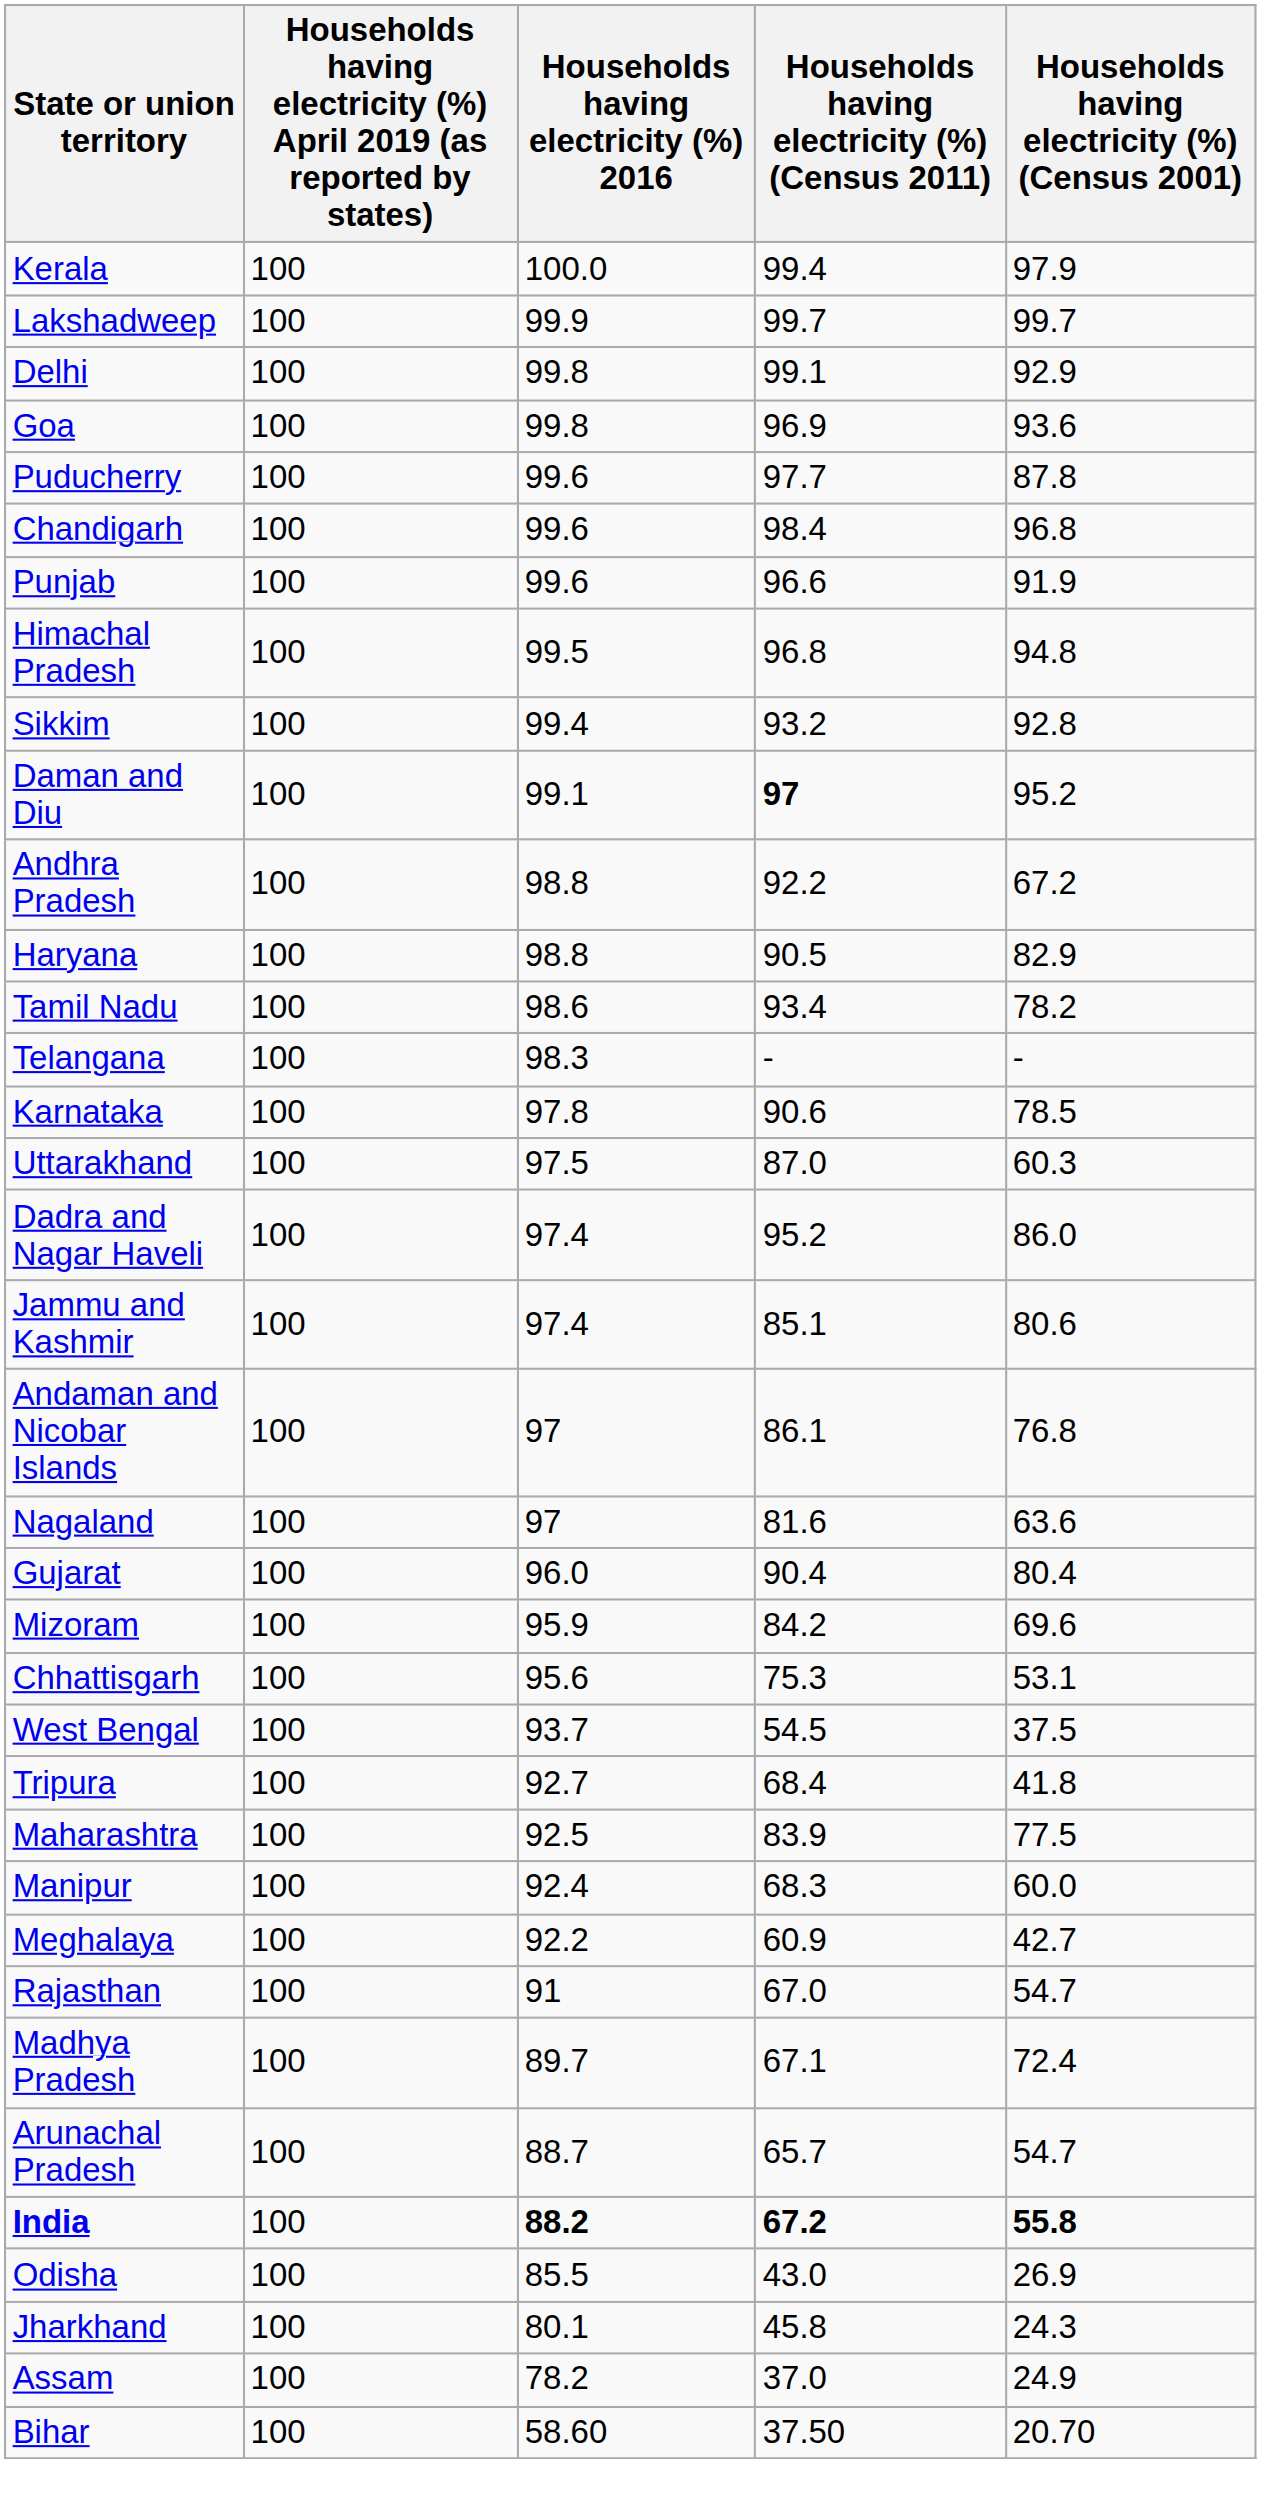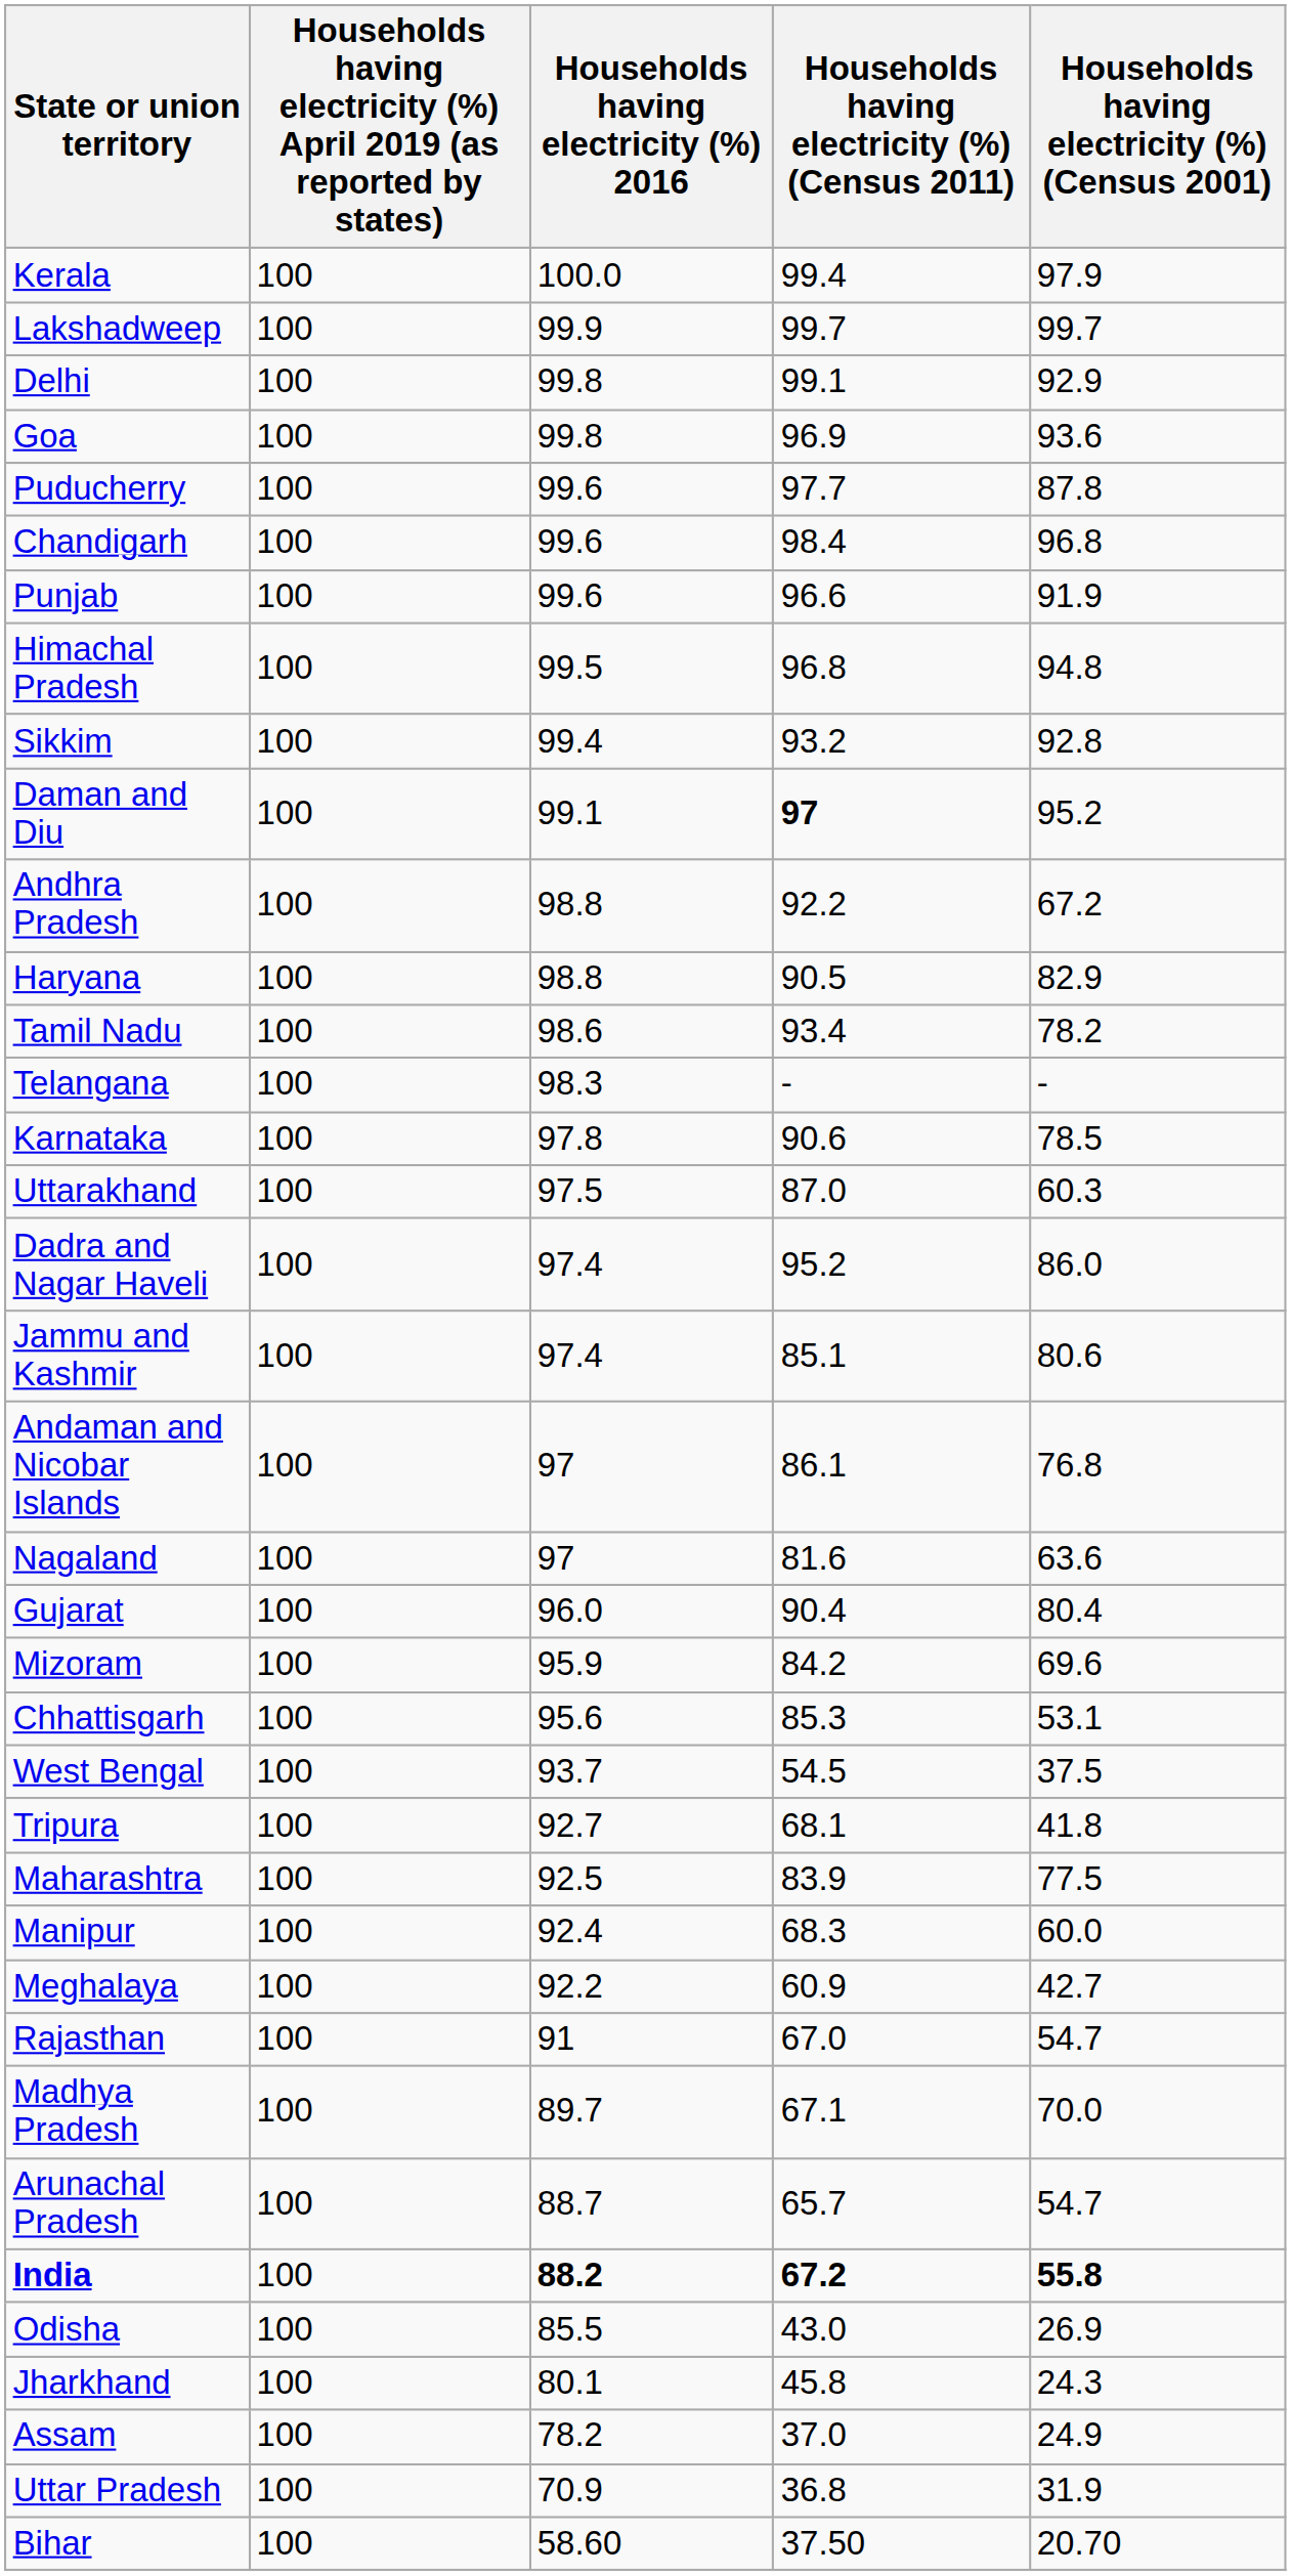Chhattisgarh | Households having electricity (%) (Census 2011): 75.3 -> 85.3
Tripura | Households having electricity (%) (Census 2011): 68.4 -> 68.1
Madhya Pradesh | Households having electricity (%) (Census 2001): 72.4 -> 70.0
+ row: Uttar Pradesh | 100 | 70.9 | 36.8 | 31.9
